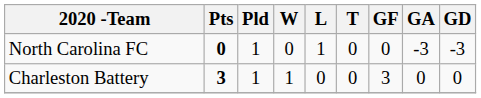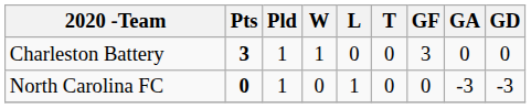rows swapped: Charleston Battery <-> North Carolina FC
